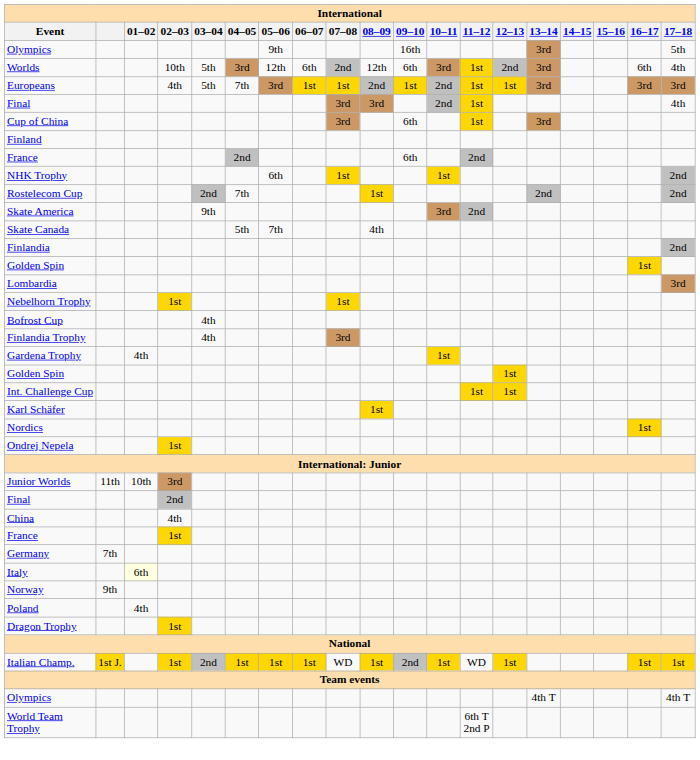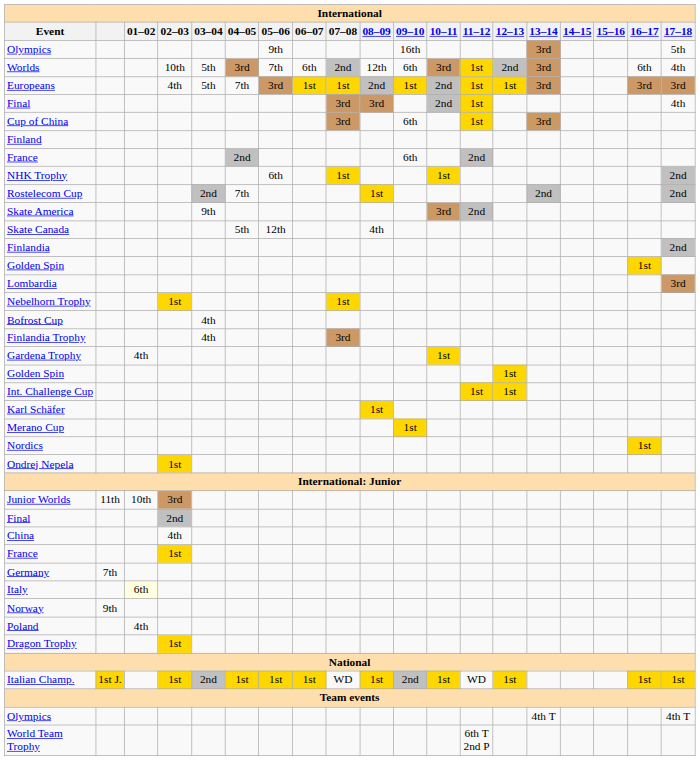Worlds | 05–06: 12th -> 7th
Skate Canada | 05–06: 7th -> 12th
+ row: Merano Cup | 1st
